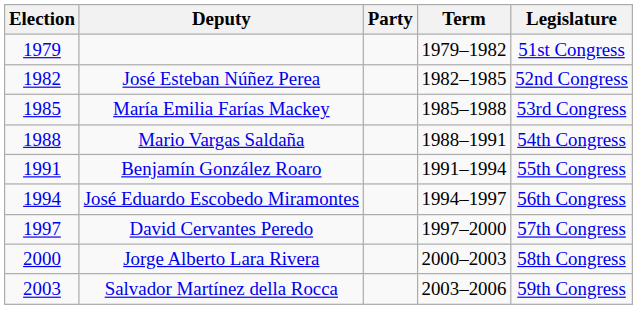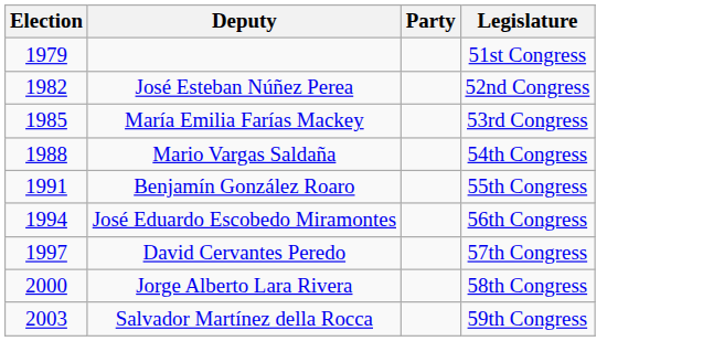- column: Term | 1979–1982 | 1982–1985 | 1985–1988 | 1988–1991 | 1991–1994 | 1994–1997 | 1997–2000 | 2000–2003 | 2003–2006
